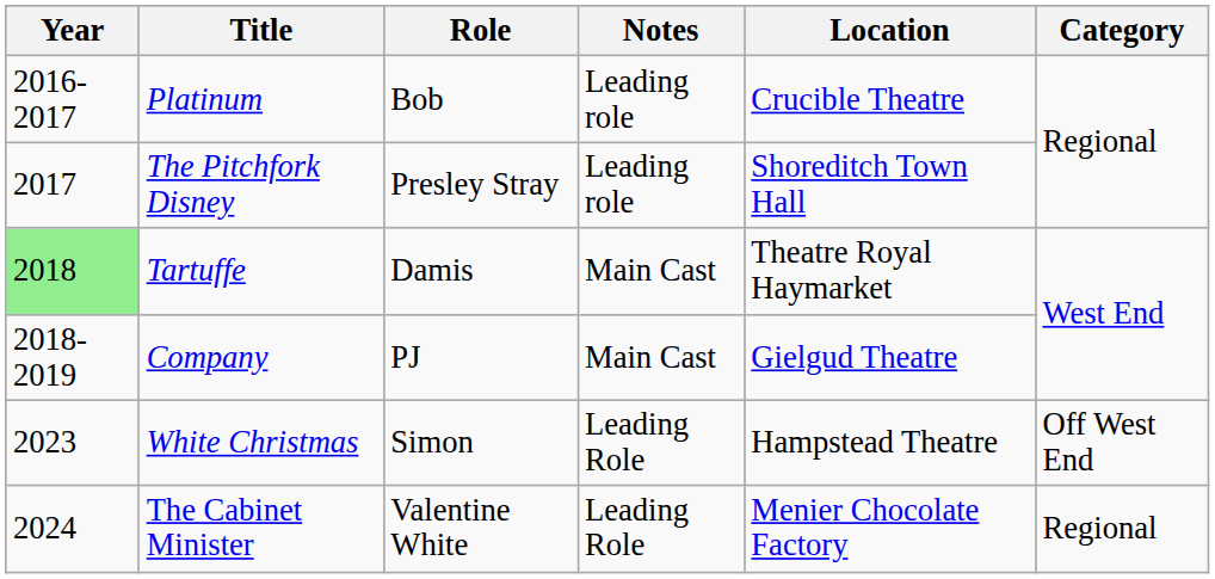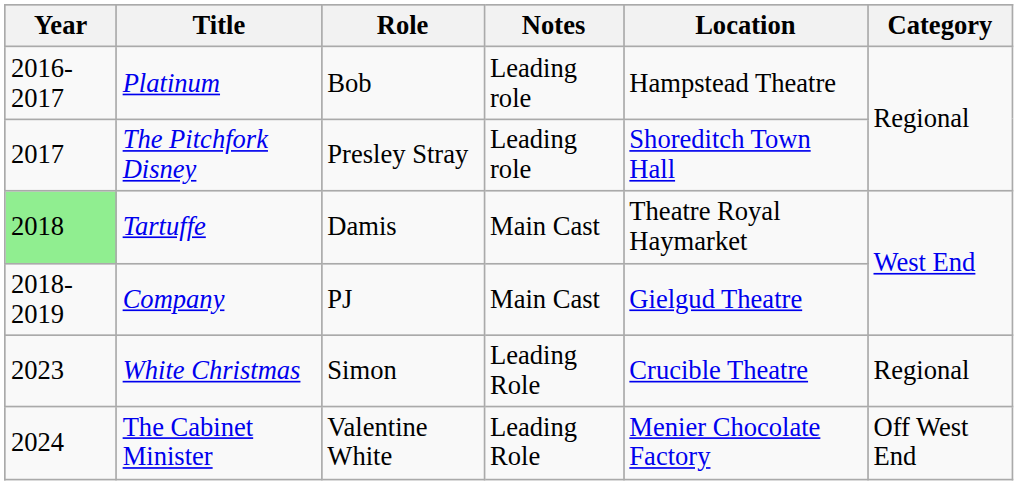Platinum | Location: Crucible Theatre -> Hampstead Theatre
White Christmas | Location: Hampstead Theatre -> Crucible Theatre
White Christmas | Category: Off West End -> Regional
The Cabinet Minister | Category: Regional -> Off West End
